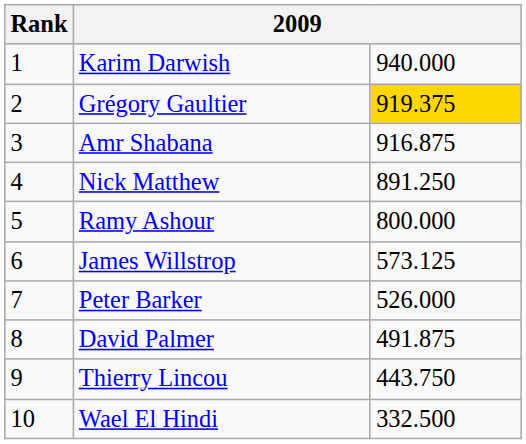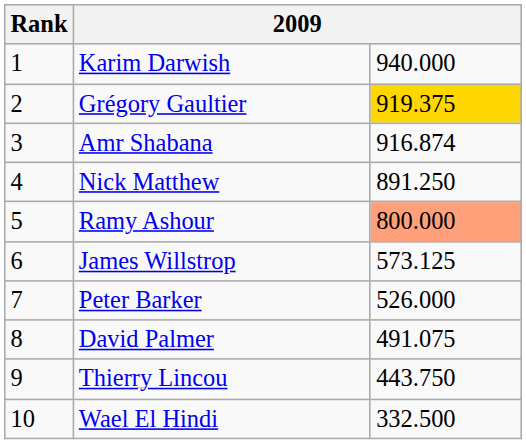Amr Shabana | column 3: 916.875 -> 916.874
Ramy Ashour | column 3: no background -> lightsalmon background
David Palmer | column 3: 491.875 -> 491.075
